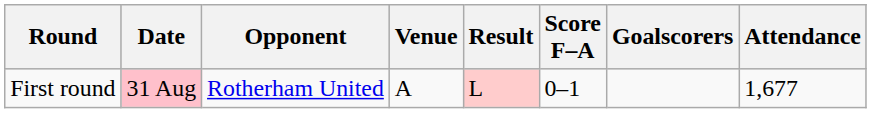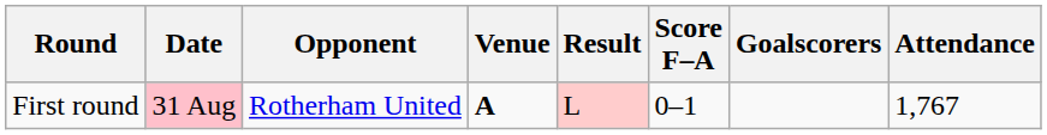First round | Venue: normal -> bold
First round | Attendance: 1,677 -> 1,767
